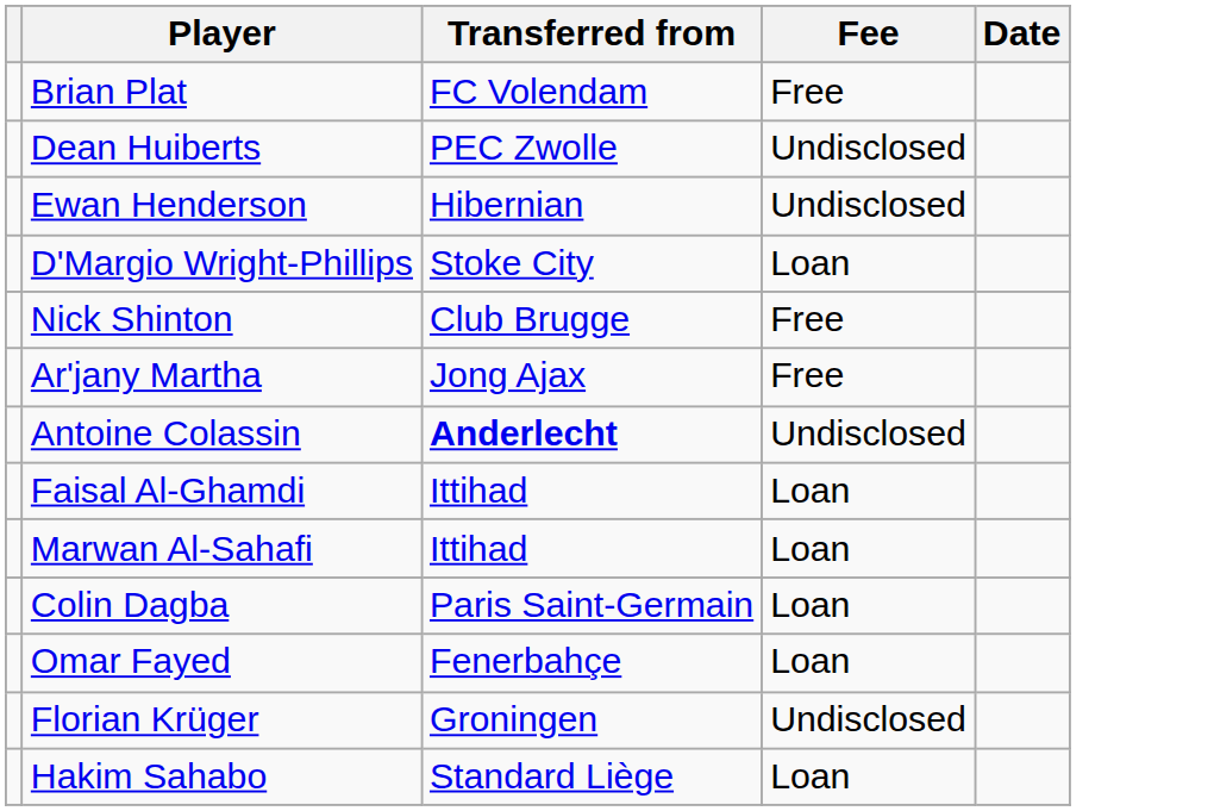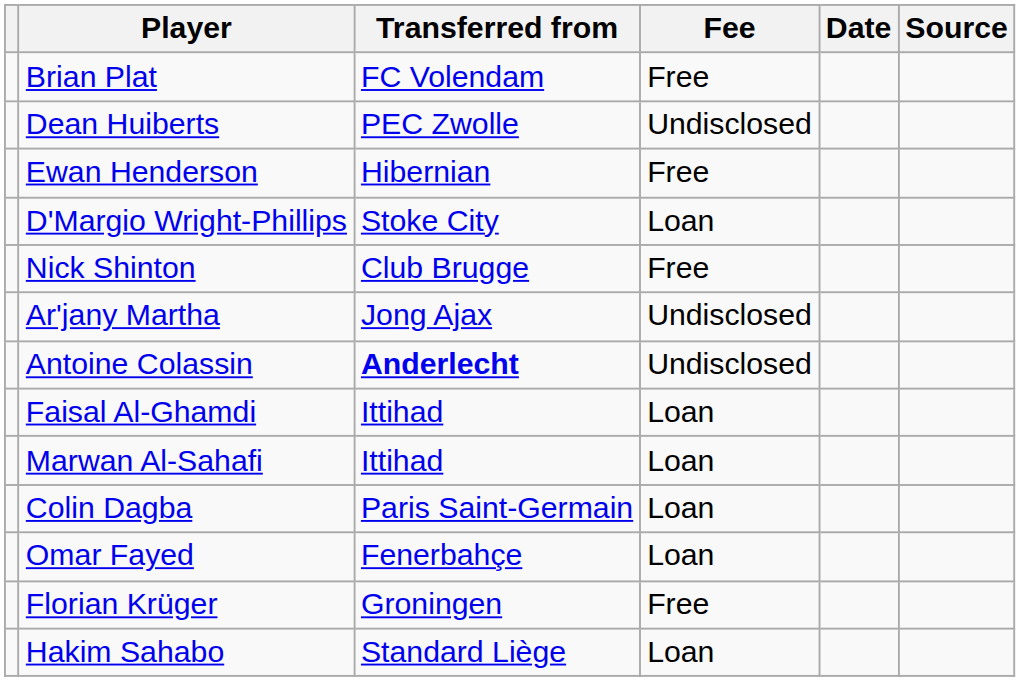+ column: Source
Ewan Henderson | Fee: Undisclosed -> Free
Ar'jany Martha | Fee: Free -> Undisclosed
Florian Krüger | Fee: Undisclosed -> Free
